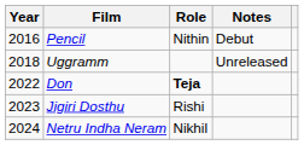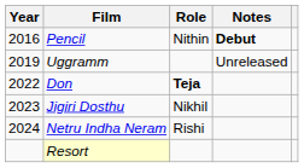Pencil | Notes: normal -> bold
Uggramm | Year: 2018 -> 2019
Jigiri Dosthu | Role: Rishi -> Nikhil
Netru Indha Neram | Role: Nikhil -> Rishi
+ row: Resort
